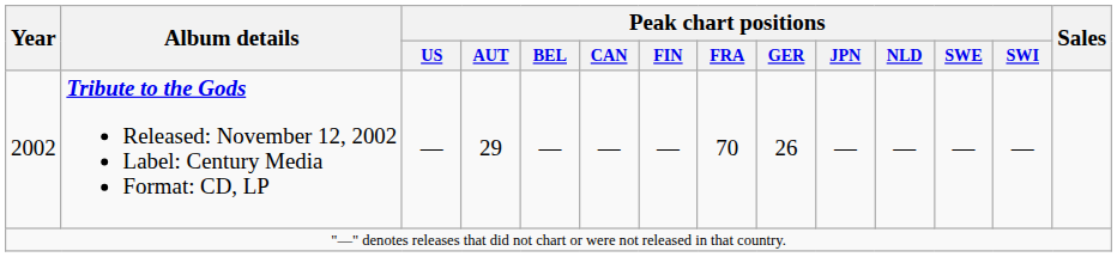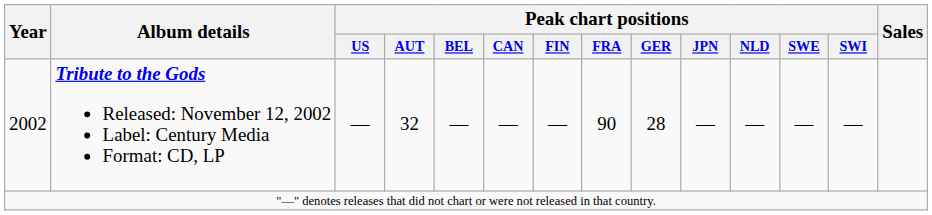2002 | Peak chart positions / AUT: 29 -> 32
2002 | Peak chart positions / FRA: 70 -> 90
2002 | Peak chart positions / GER: 26 -> 28
